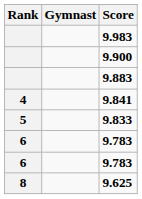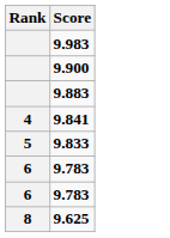- column: Gymnast
